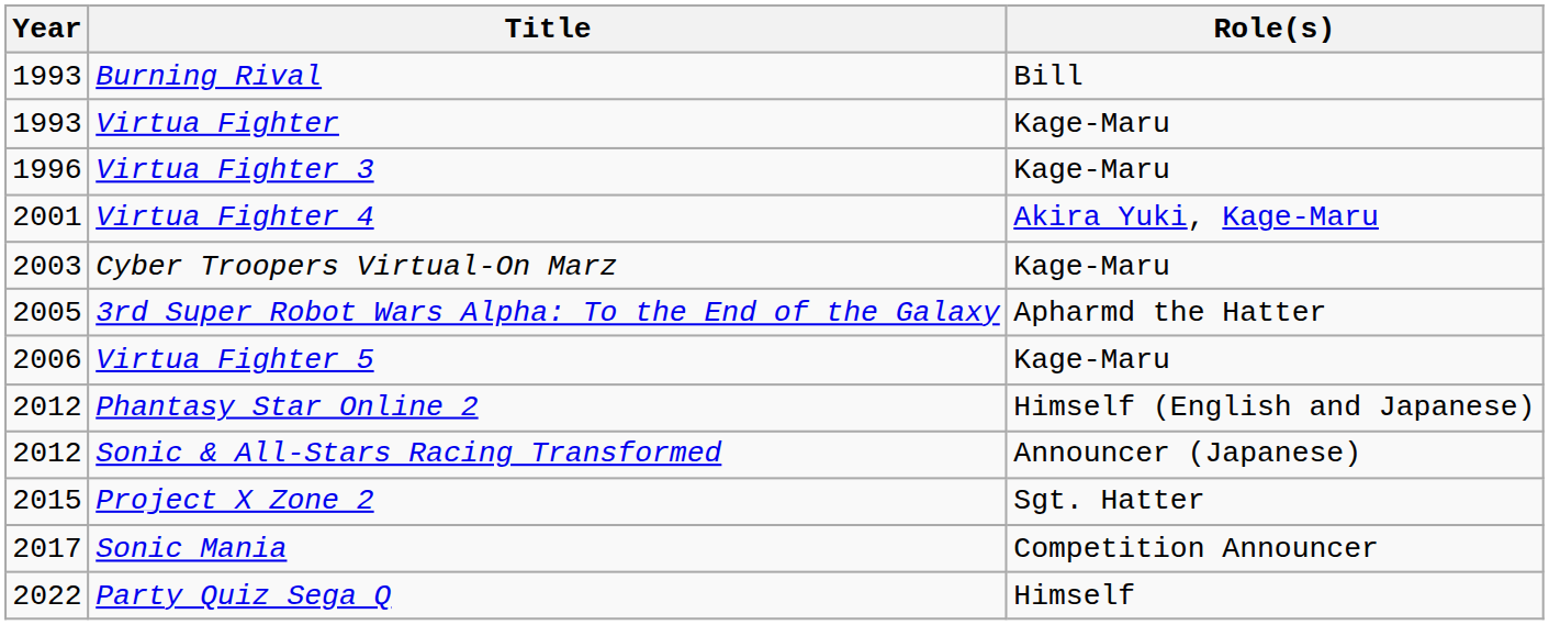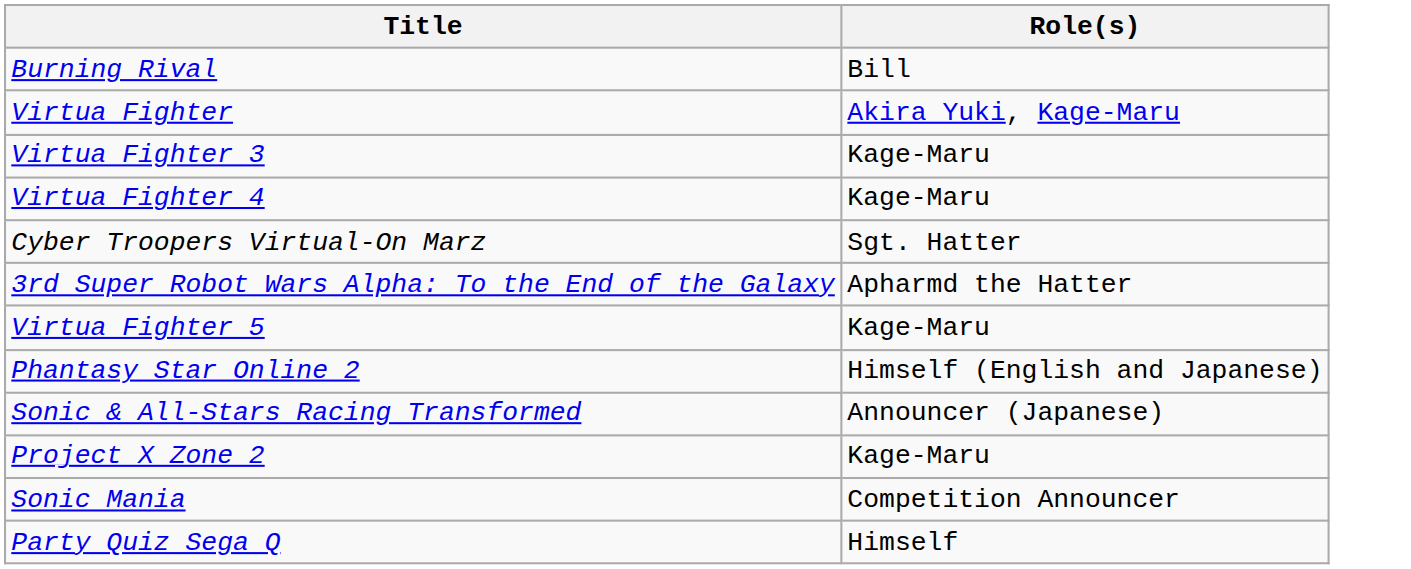- column: Year | 1993 | 1993 | 1996 | 2001 | 2003 | 2005 | 2006 | 2012 | 2012 | 2015 | 2017 | 2022
Virtua Fighter | Role(s): Kage-Maru -> Akira Yuki, Kage-Maru
Virtua Fighter 4 | Role(s): Akira Yuki, Kage-Maru -> Kage-Maru
Cyber Troopers Virtual-On Marz | Role(s): Kage-Maru -> Sgt. Hatter
Project X Zone 2 | Role(s): Sgt. Hatter -> Kage-Maru
